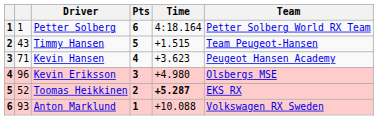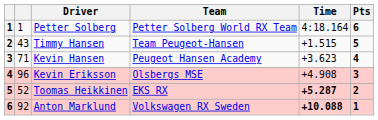columns swapped: Team <-> Pts
Kevin Eriksson | Time: +4.980 -> +4.908
Anton Marklund | column 2: 93 -> 92
Anton Marklund | Time: normal -> bold
